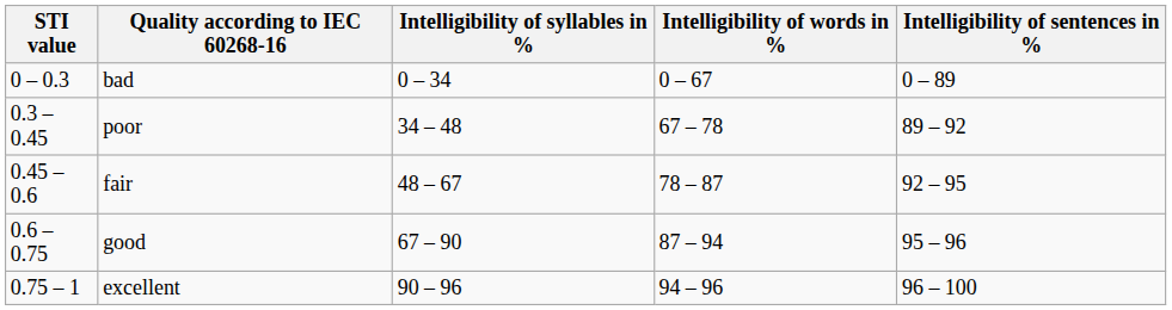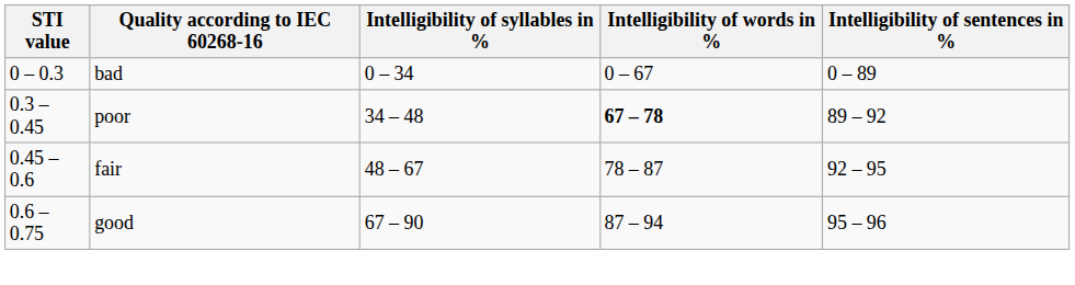poor | Intelligibility of words in %: normal -> bold
- row: 0.75 – 1 | excellent | 90 – 96 | 94 – 96 | 96 – 100
